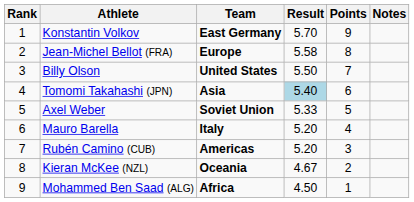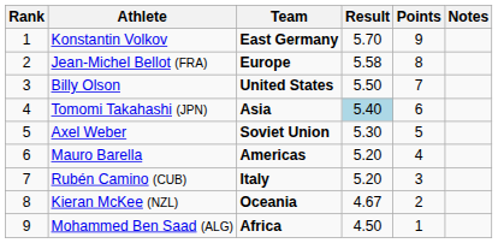Axel Weber | Result: 5.33 -> 5.30
Mauro Barella | Team: Italy -> Americas
Rubén Camino (CUB) | Team: Americas -> Italy
